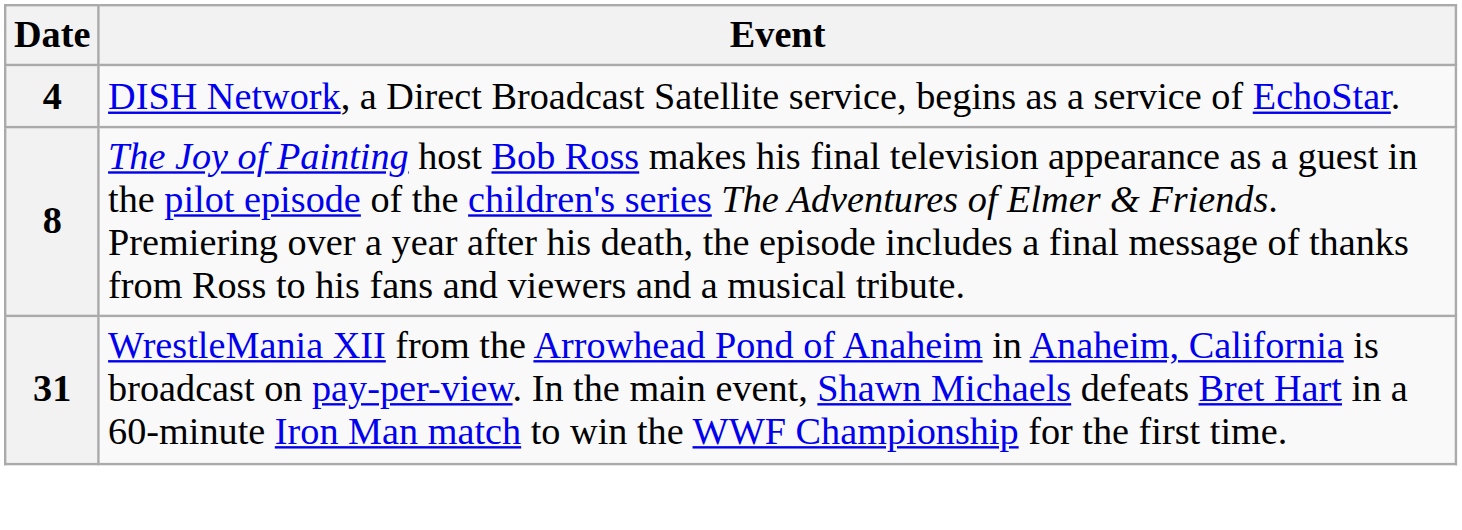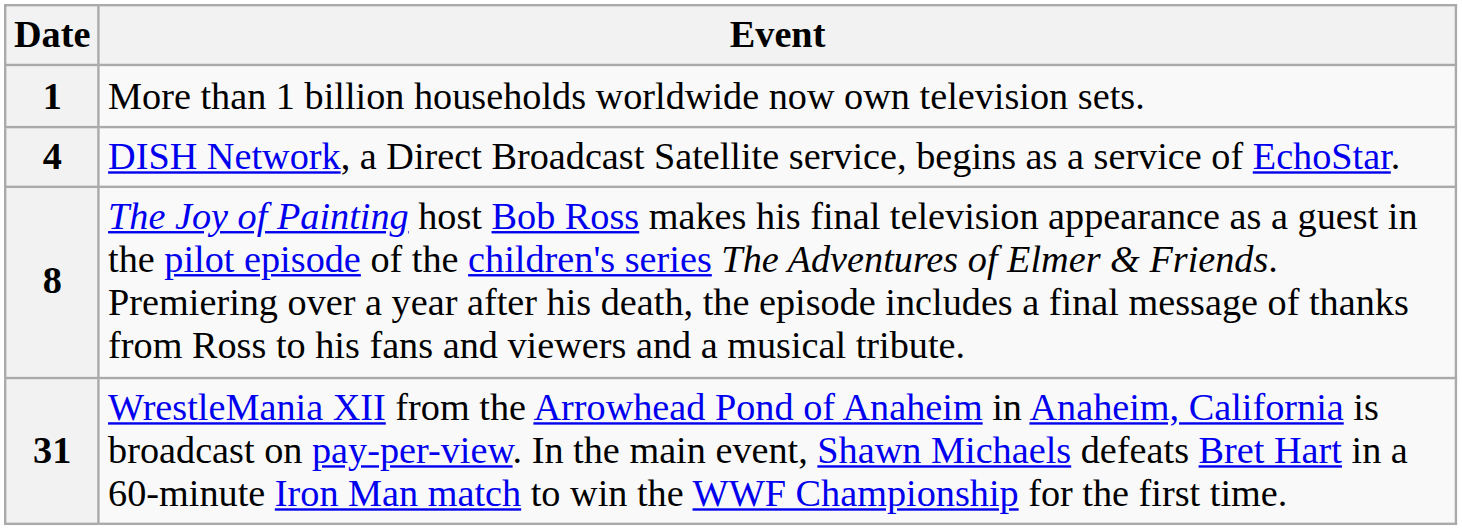+ row: 1 | More than 1 billion households worldwide now own television sets.
